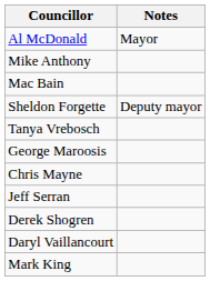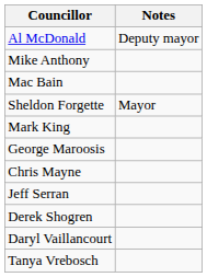Al McDonald | Notes: Mayor -> Deputy mayor
Sheldon Forgette | Notes: Deputy mayor -> Mayor
rows swapped: Mark King <-> Tanya Vrebosch
